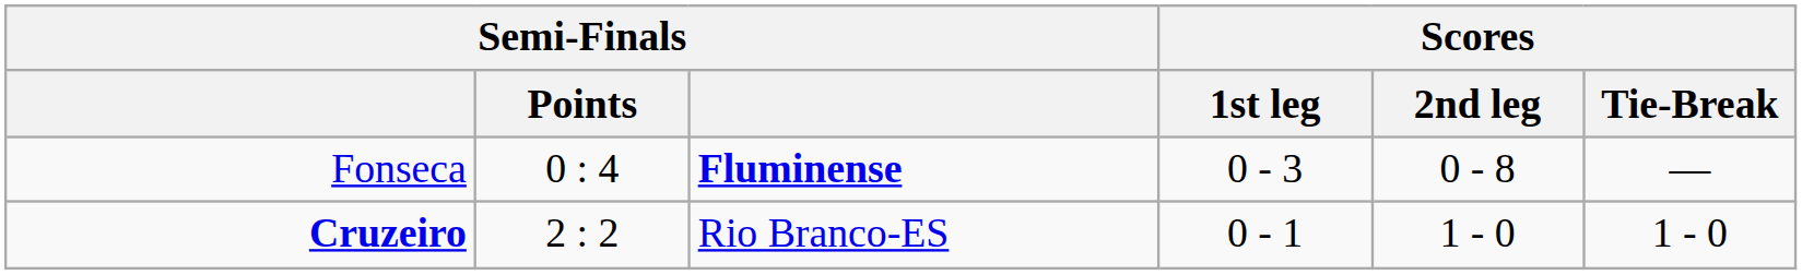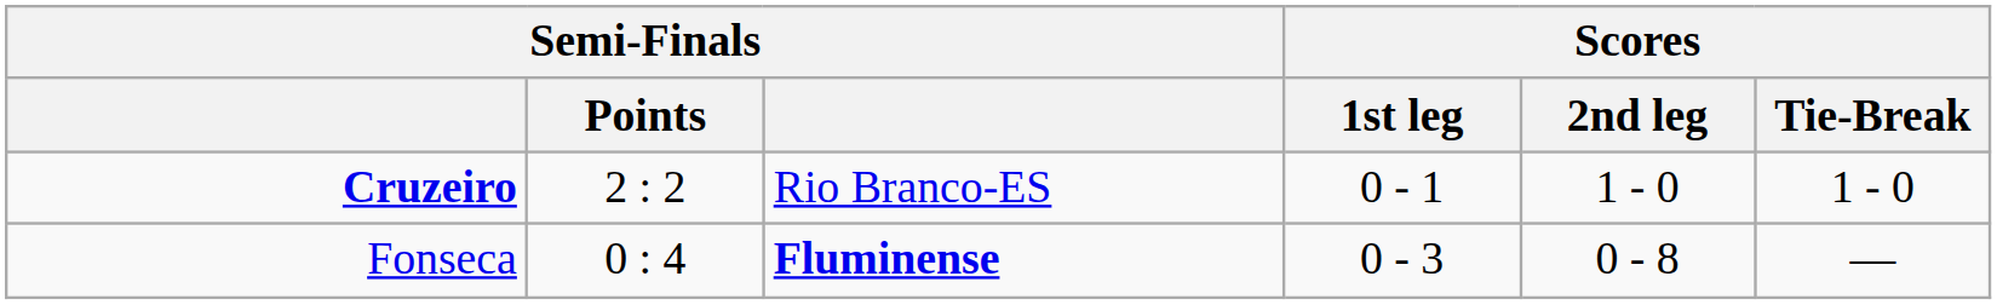rows swapped: Cruzeiro <-> Fonseca
